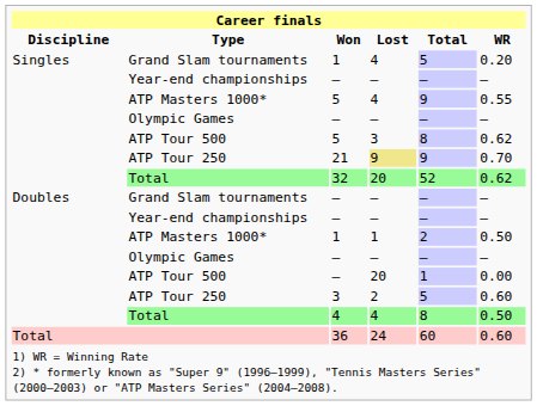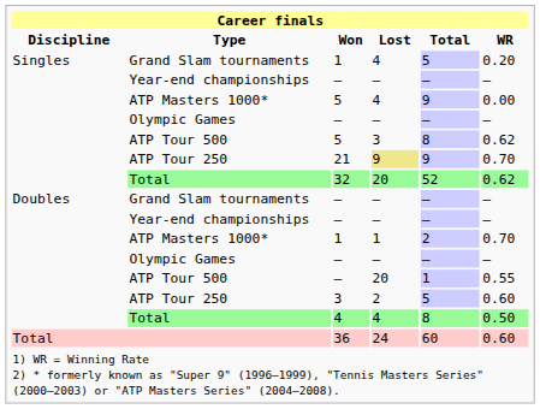ATP Masters 1000* / 5 | WR: 0.55 -> 0.00
ATP Masters 1000* / 1 | WR: 0.50 -> 0.70
ATP Tour 500 / – | WR: 0.00 -> 0.55
